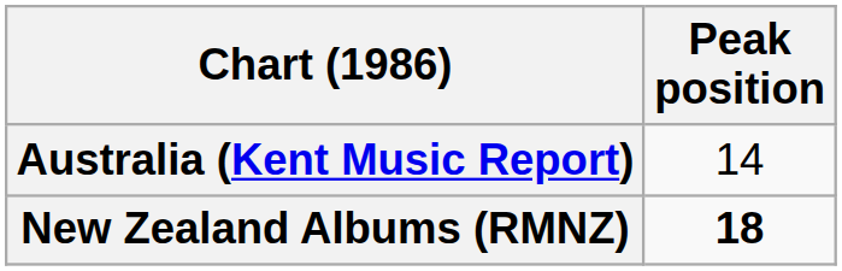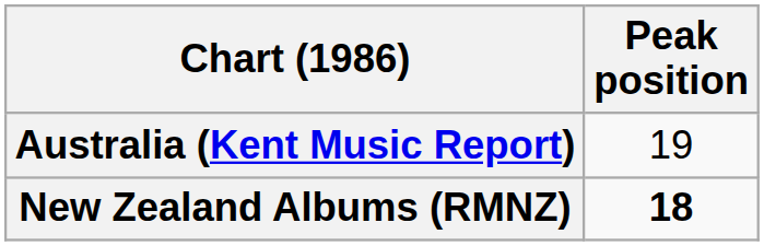Australia (Kent Music Report) | Peak position: 14 -> 19
